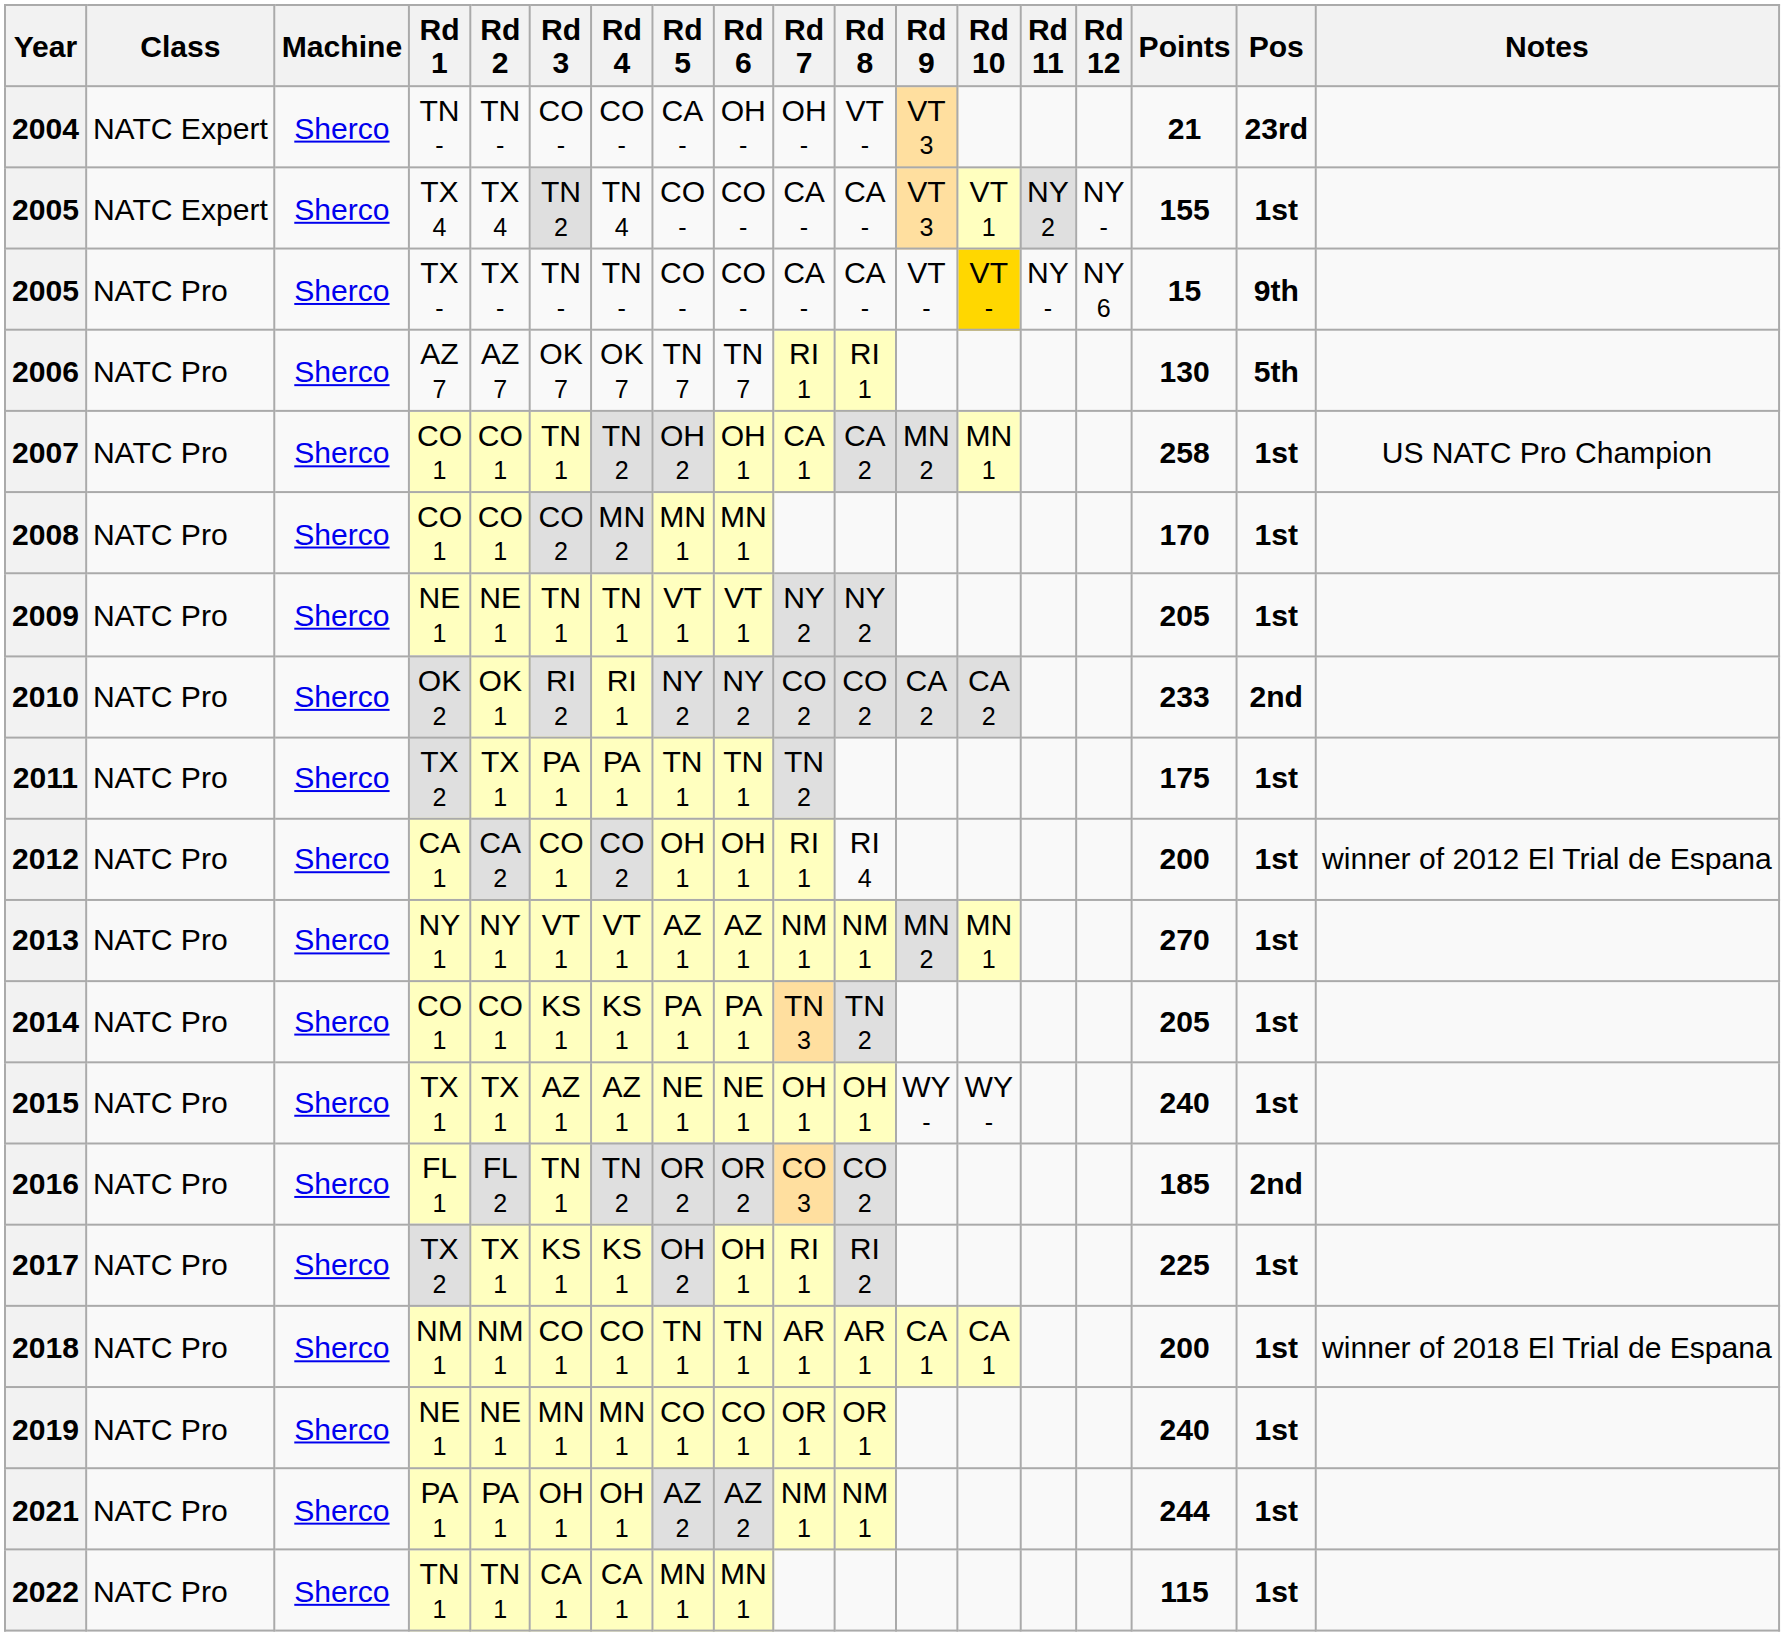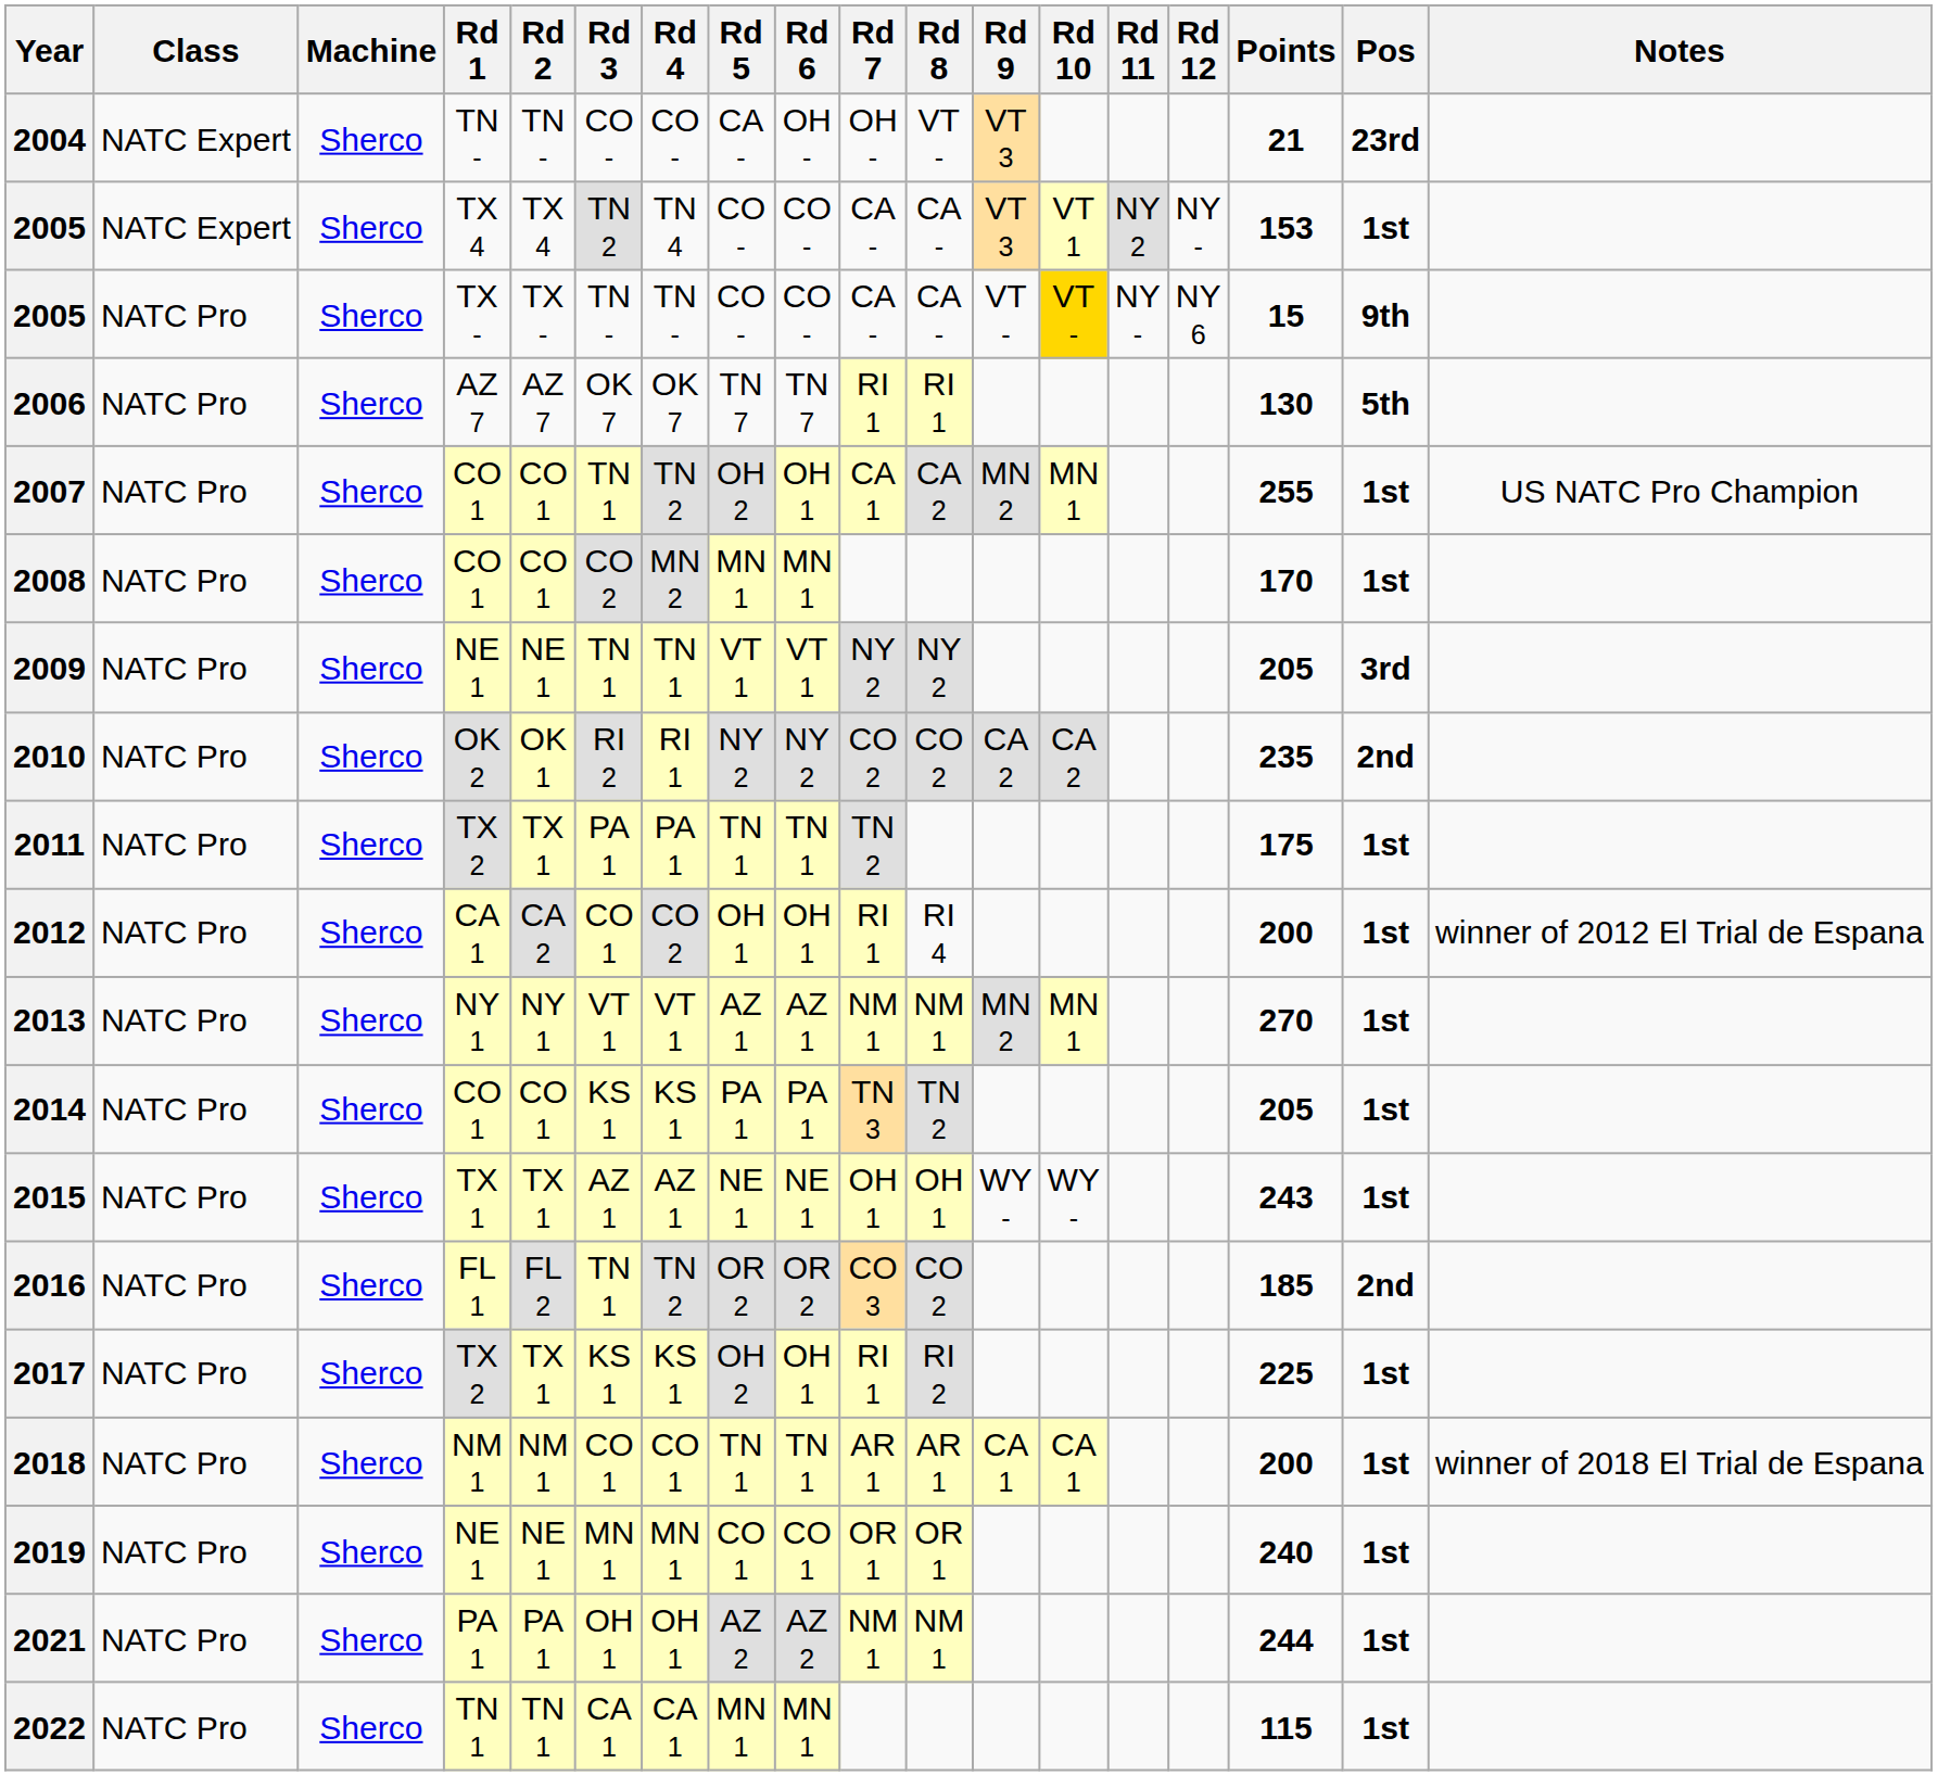2005 / TX 4 | Points: 155 -> 153
2007 | Points: 258 -> 255
2009 | Pos: 1st -> 3rd
2010 | Points: 233 -> 235
2015 | Points: 240 -> 243
